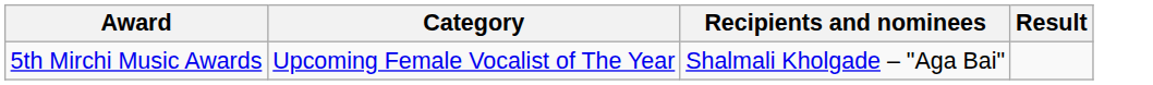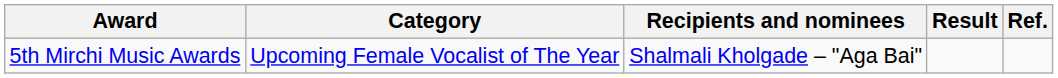+ column: Ref.
